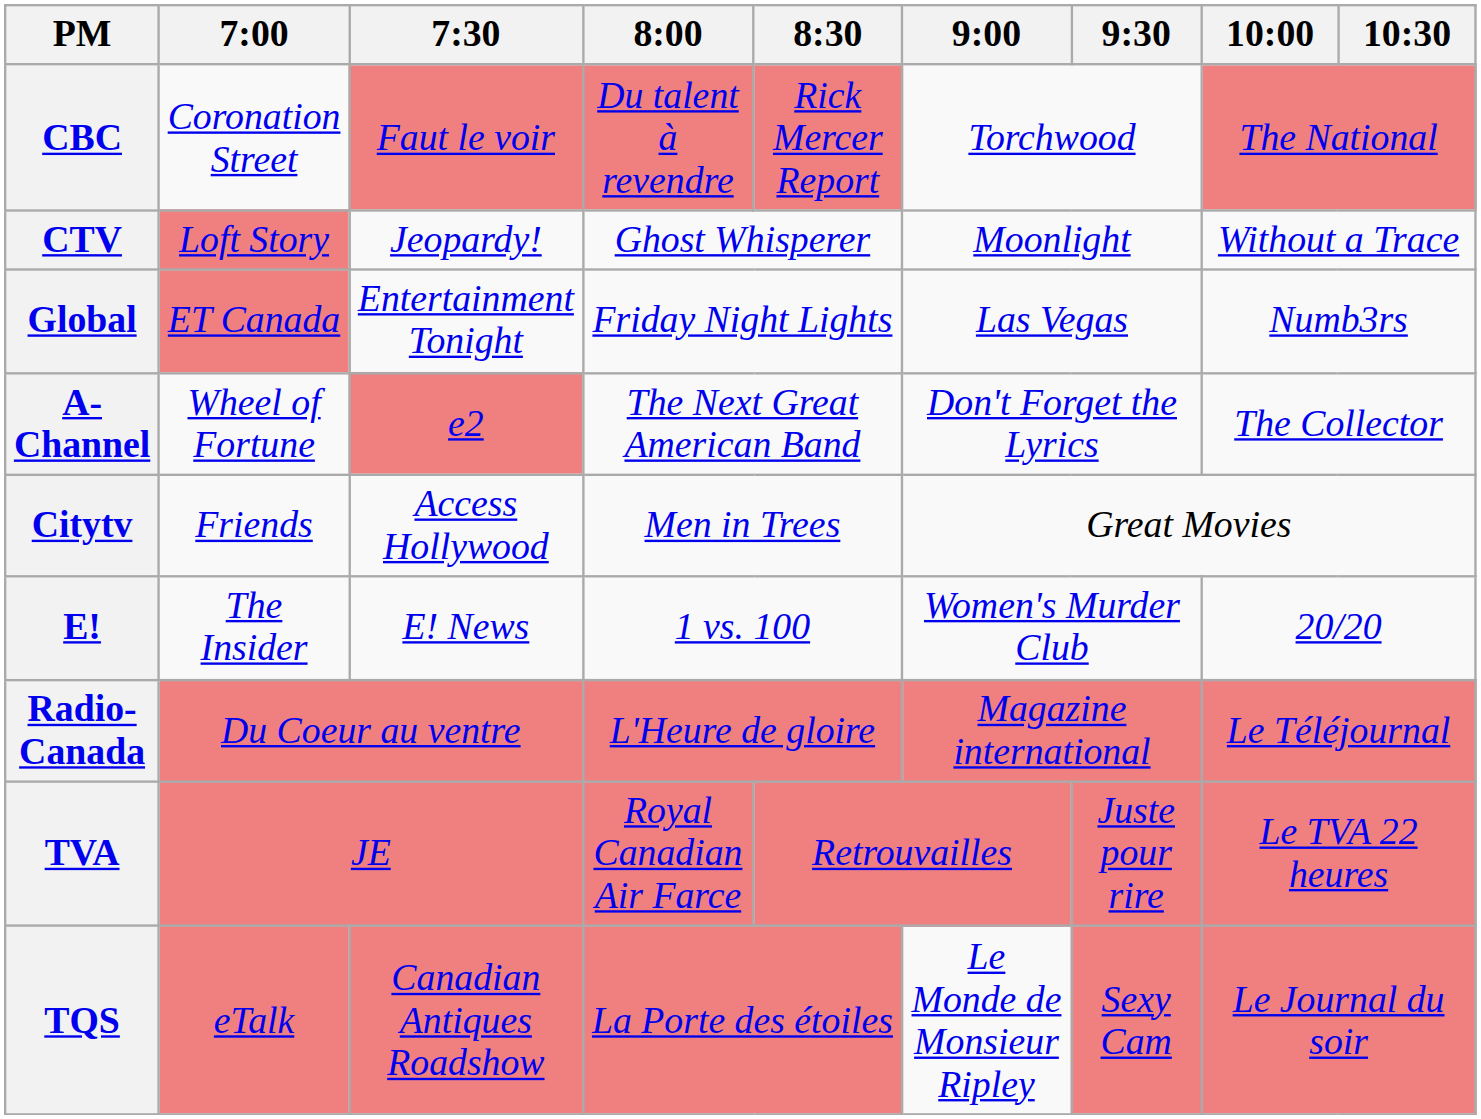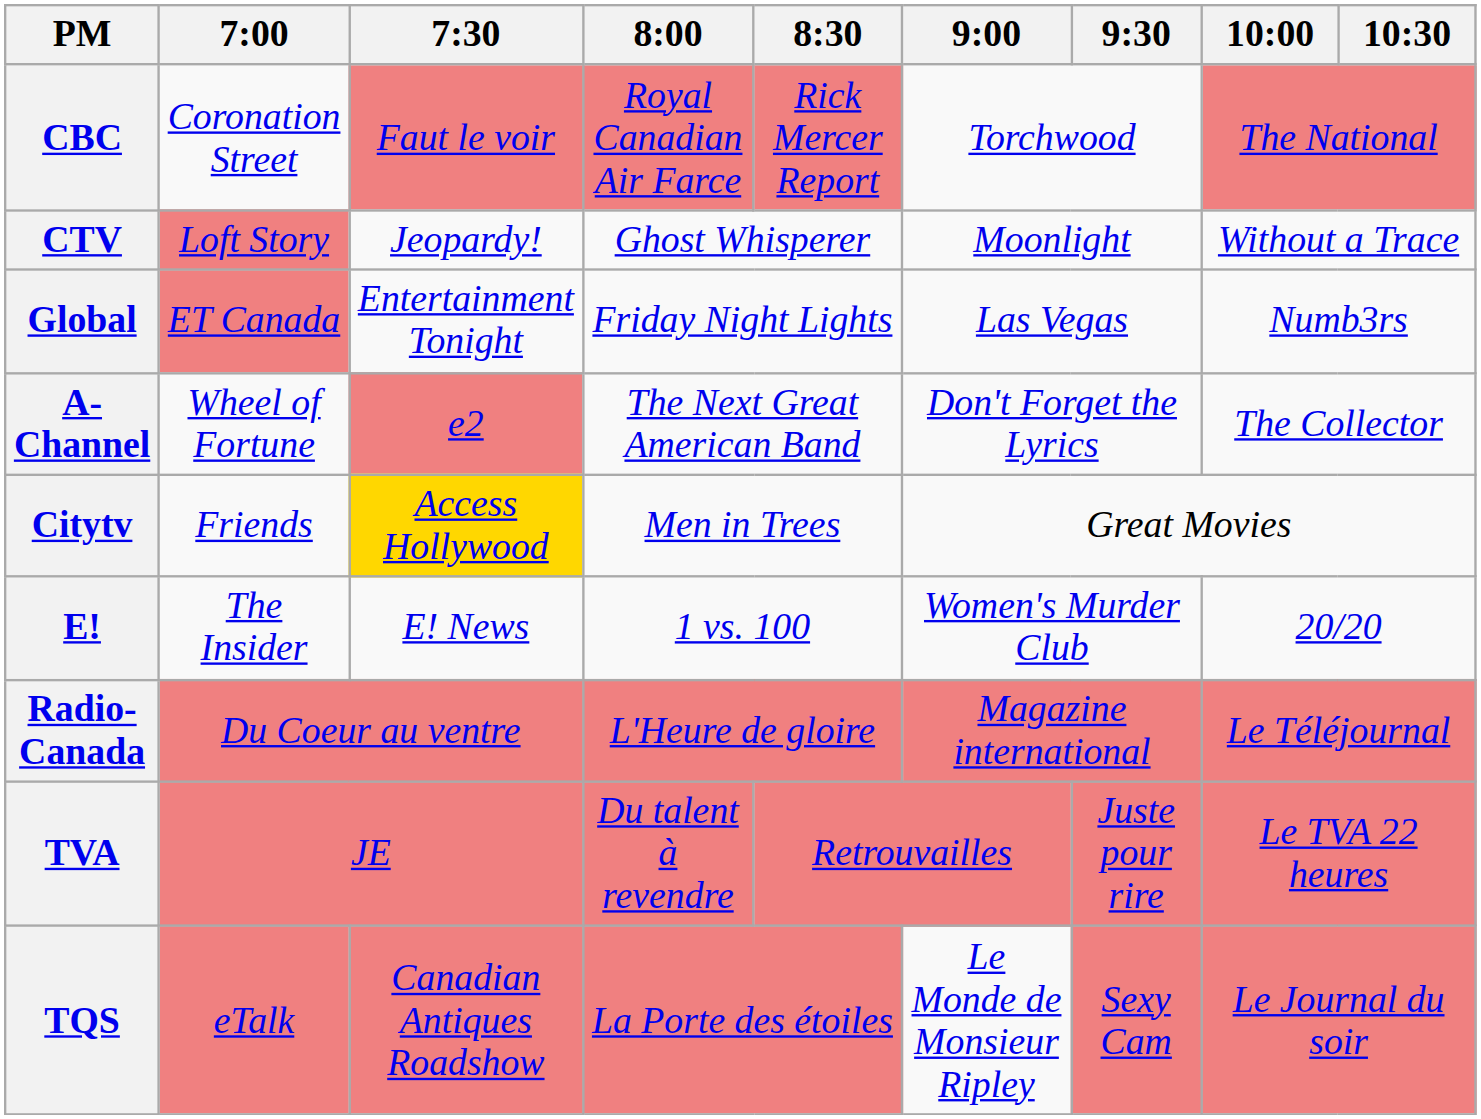CBC | 8:00: Du talent à revendre -> Royal Canadian Air Farce
Citytv | 7:30: no background -> gold background
TVA | 8:00: Royal Canadian Air Farce -> Du talent à revendre
